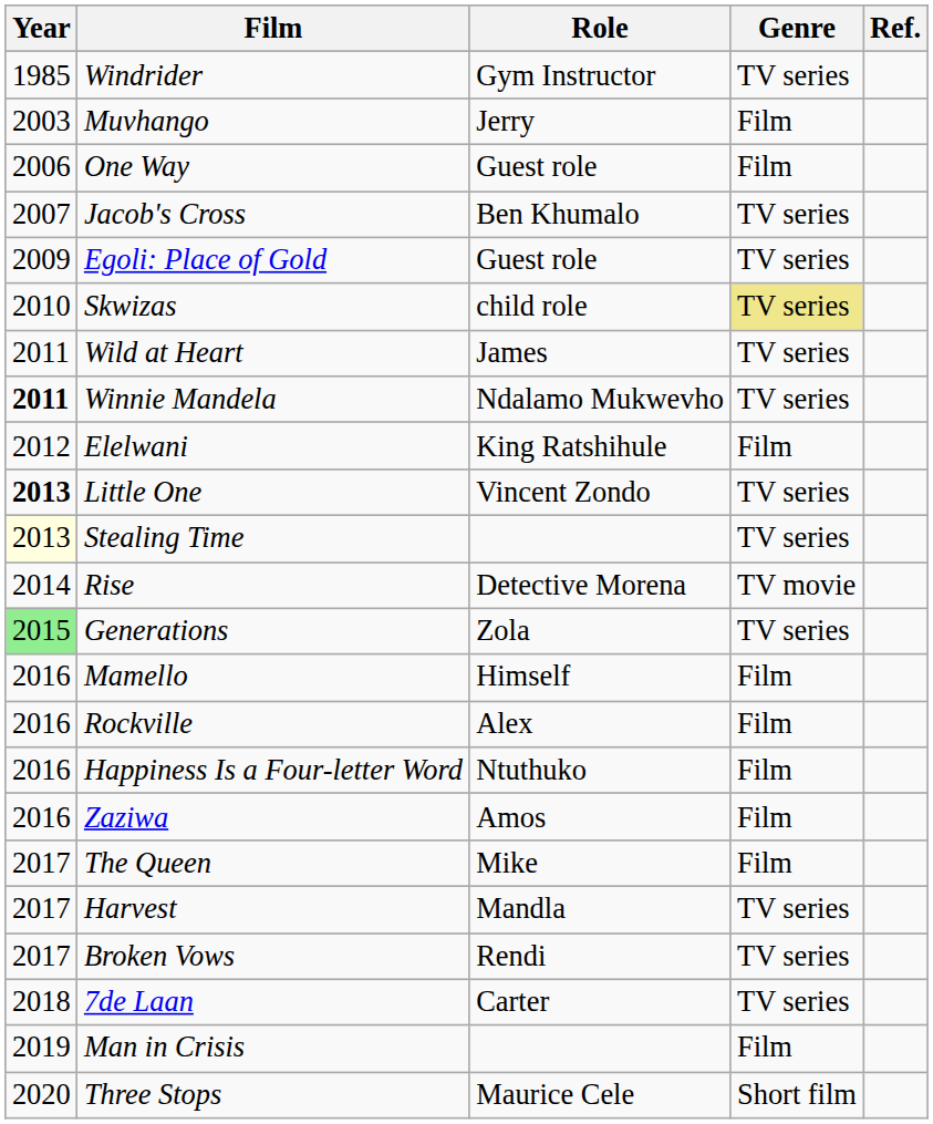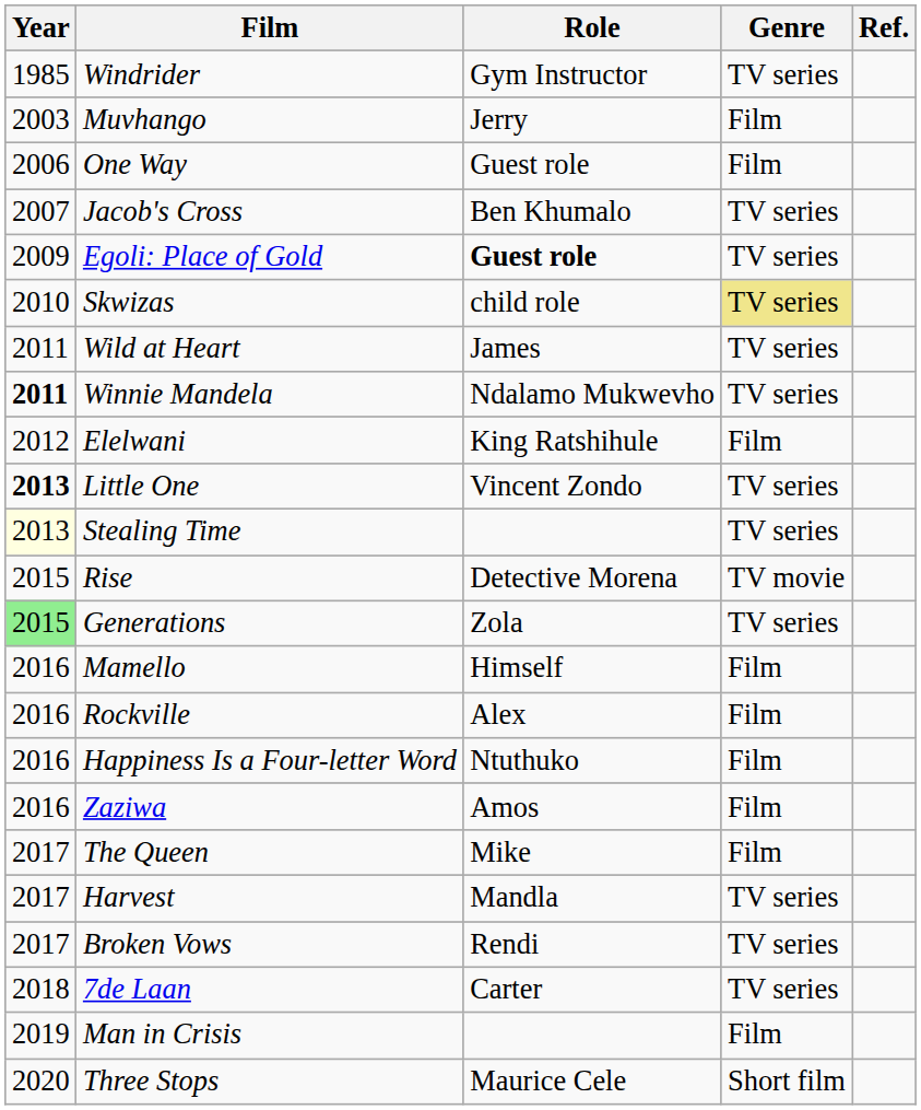Egoli: Place of Gold | Role: normal -> bold
Rise | Year: 2014 -> 2015
